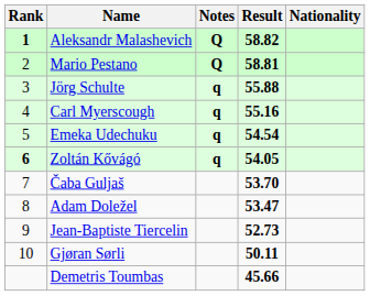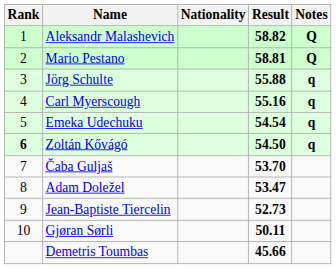columns swapped: Nationality <-> Notes
Aleksandr Malashevich | Rank: bold -> normal
Zoltán Kővágó | Result: 54.05 -> 54.50
